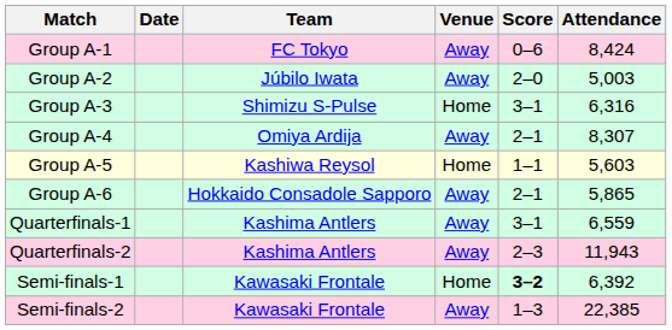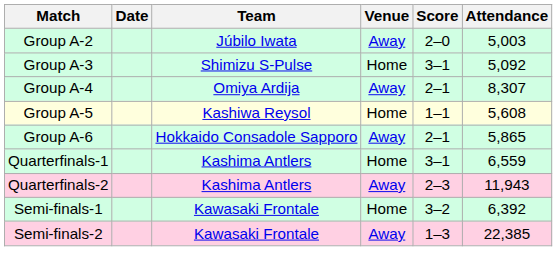- row: Group A-1 | FC Tokyo | Away | 0–6 | 8,424
Group A-3 | Attendance: 6,316 -> 5,092
Group A-5 | Attendance: 5,603 -> 5,608
Quarterfinals-1 | Venue: Away -> Home
Semi-finals-1 | Score: bold -> normal
